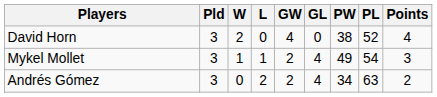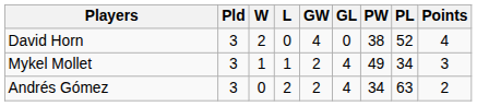Mykel Mollet | PL: 54 -> 34
